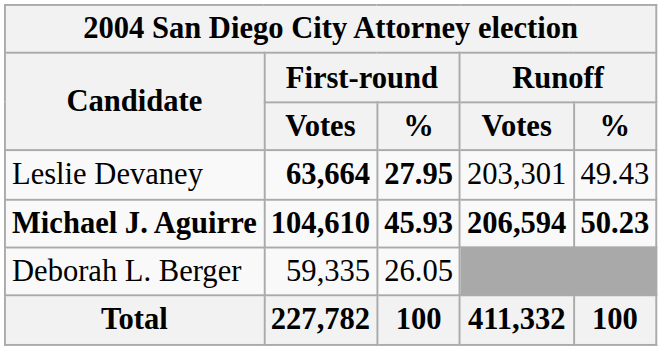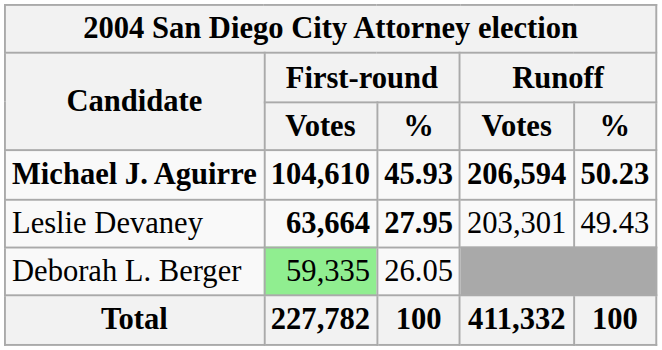rows swapped: Michael J. Aguirre <-> Leslie Devaney
Deborah L. Berger | First-round / Votes: no background -> lightgreen background
